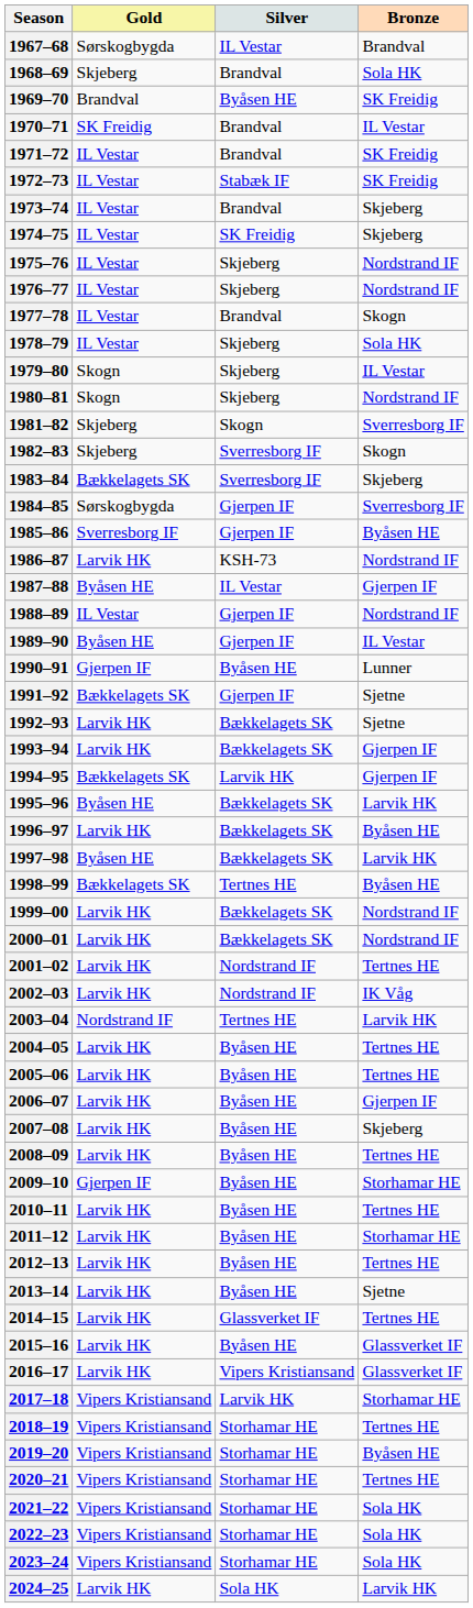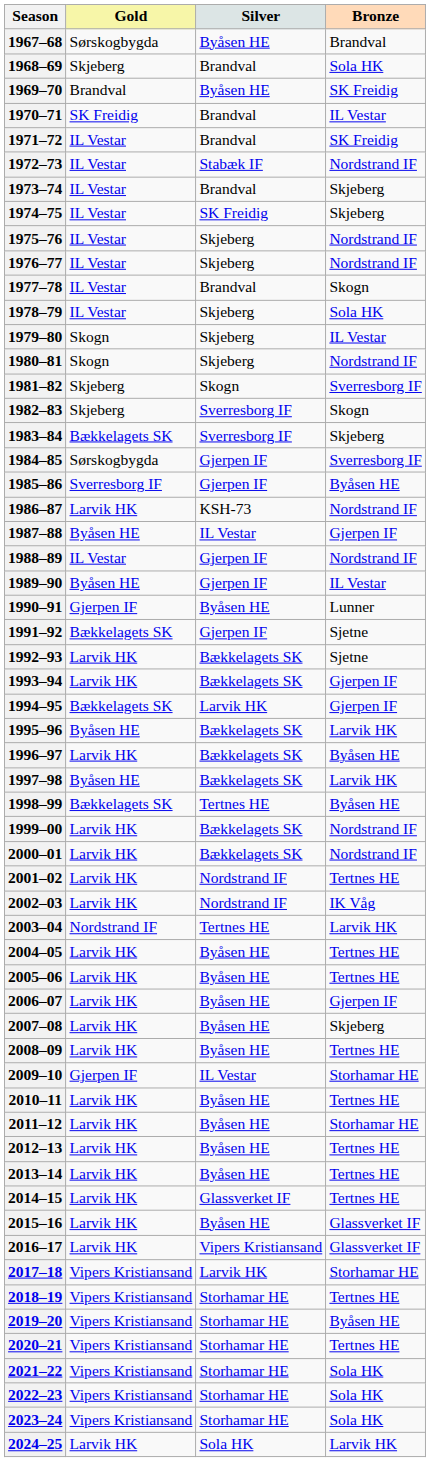1967–68 | Silver: IL Vestar -> Byåsen HE
1972–73 | Bronze: SK Freidig -> Nordstrand IF
2009–10 | Silver: Byåsen HE -> IL Vestar
2013–14 | Bronze: Sjetne -> Tertnes HE
